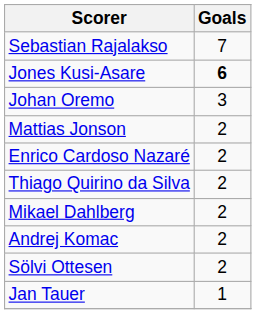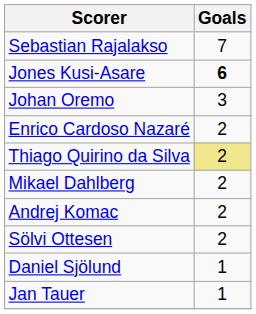- row: Mattias Jonson | 2
Thiago Quirino da Silva | Goals: no background -> khaki background
+ row: Daniel Sjölund | 1
